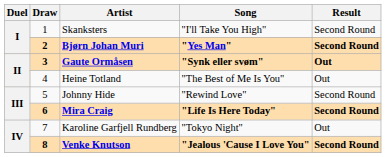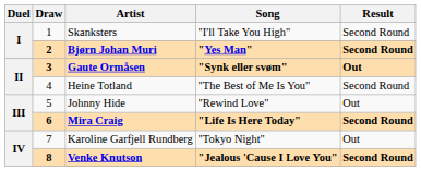Heine Totland | Result: Out -> Second Round
Johnny Hide | Result: Second Round -> Out
